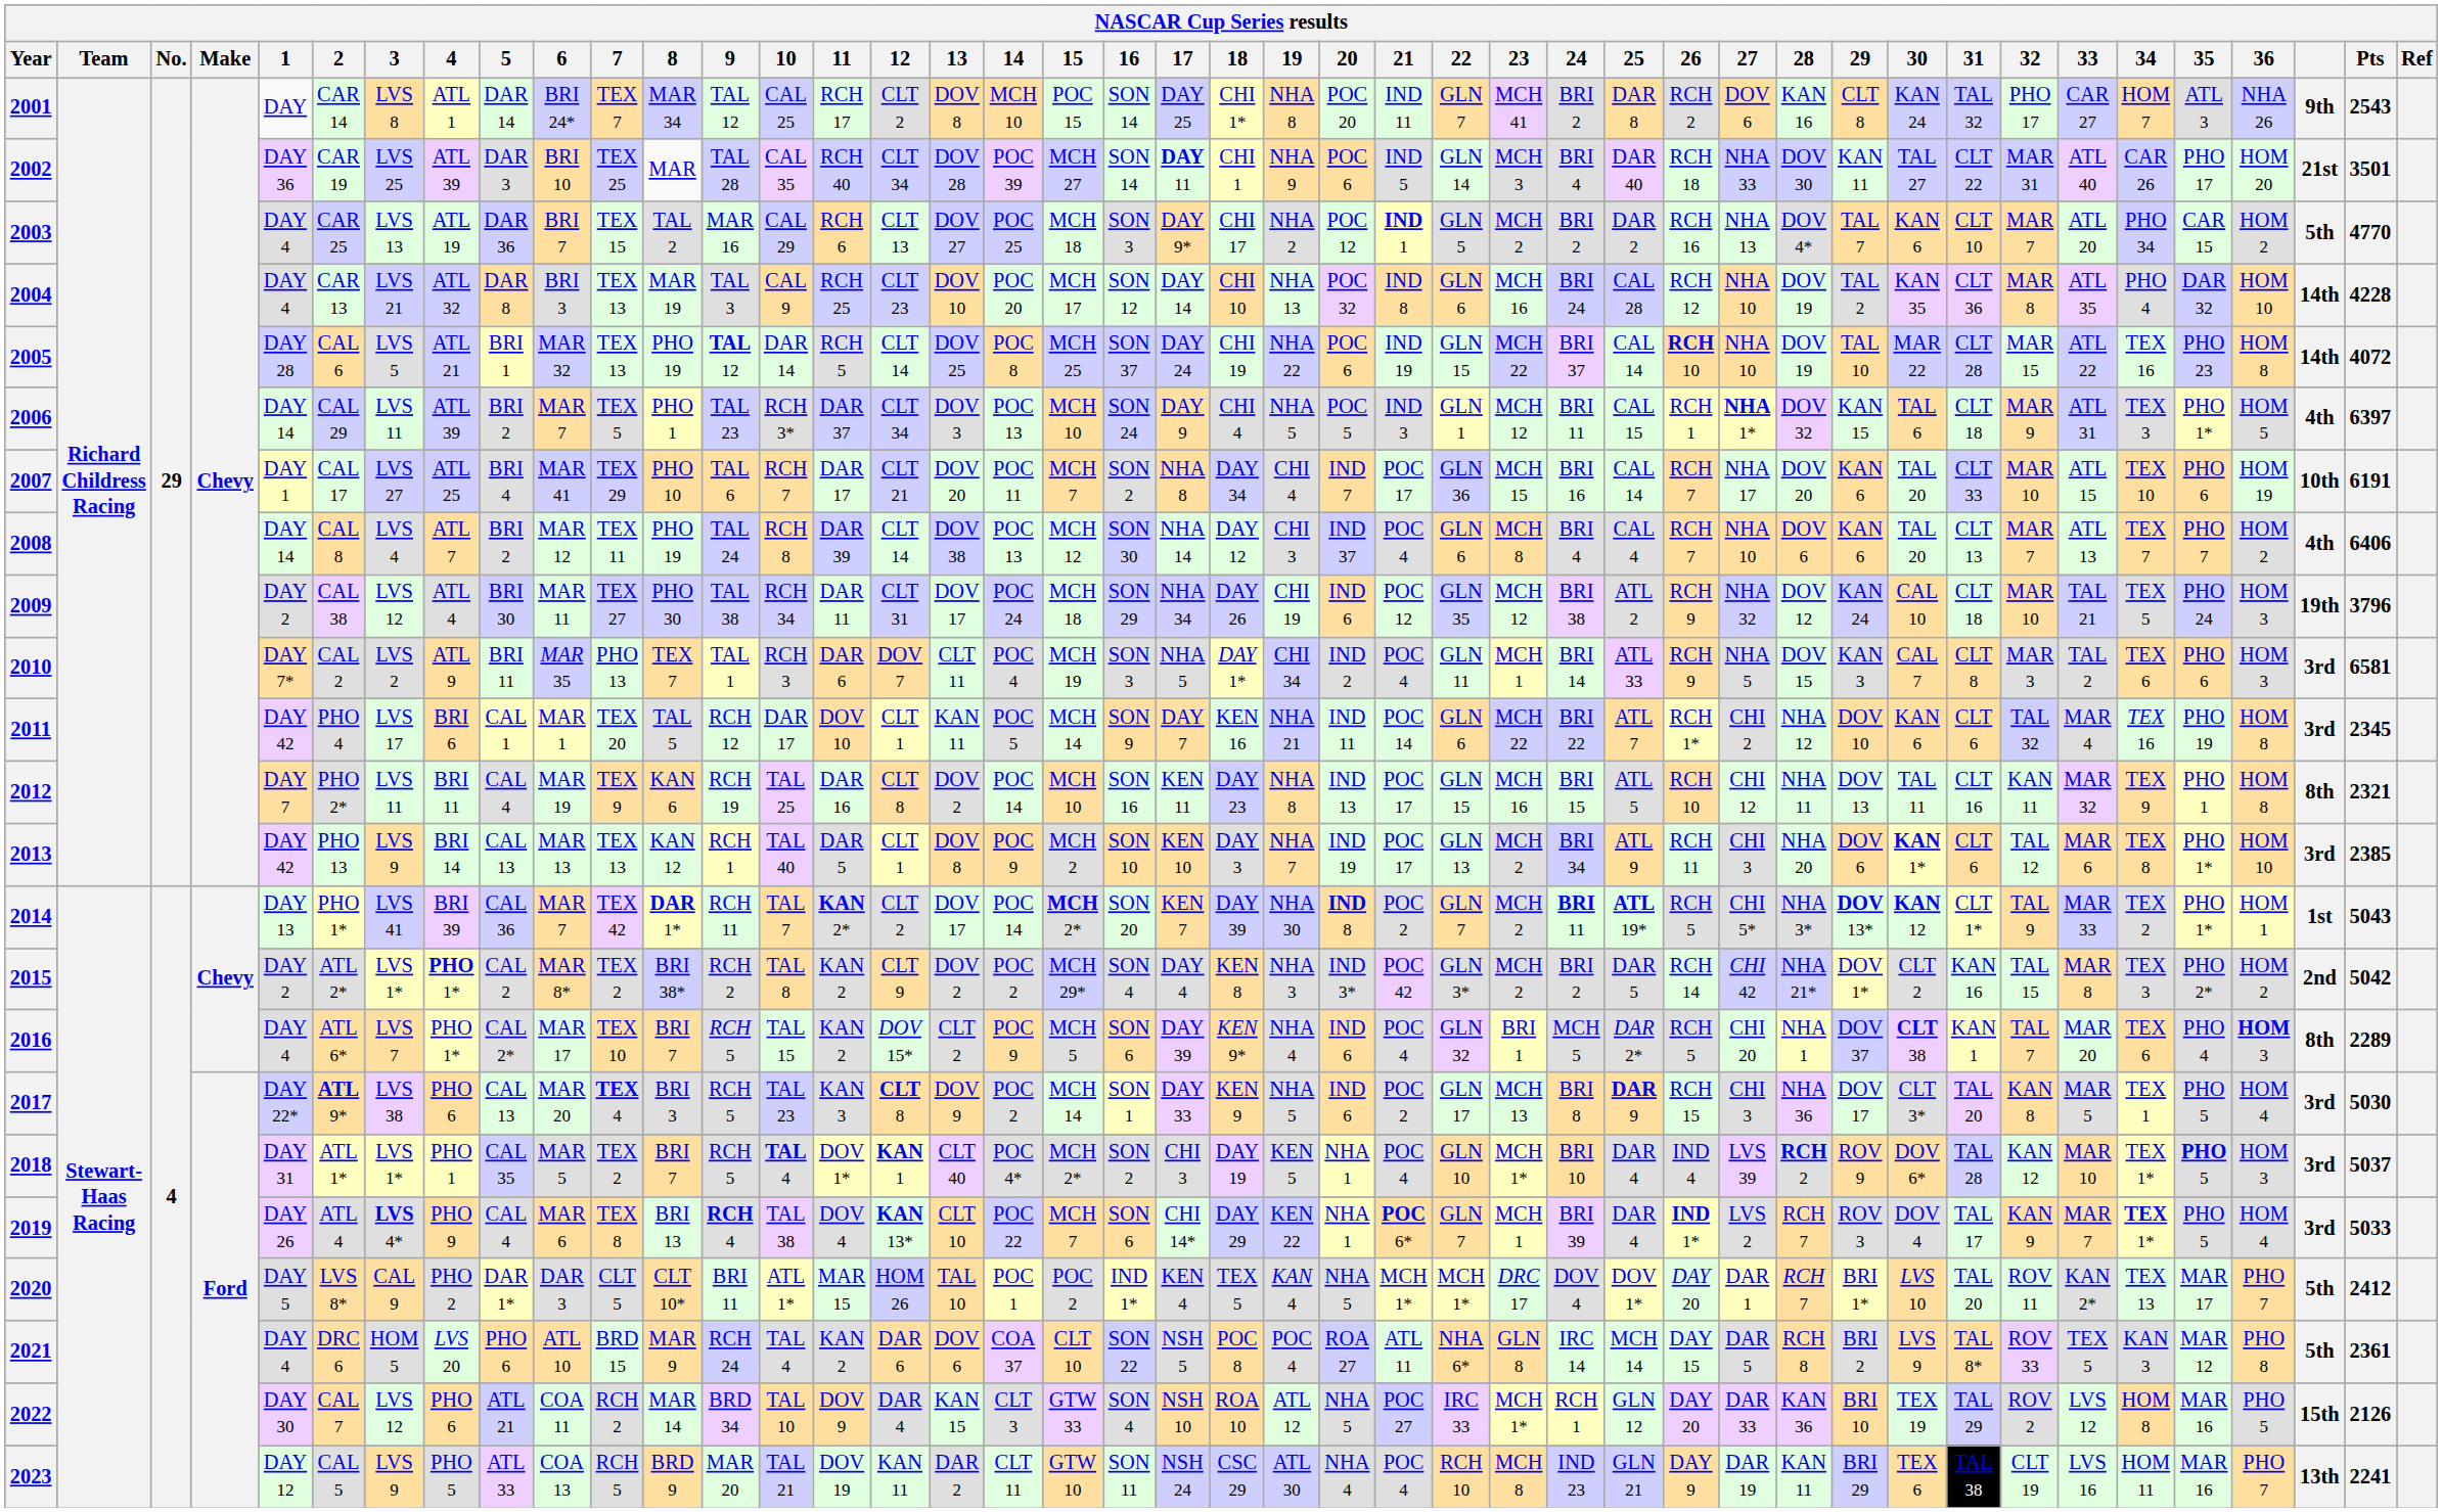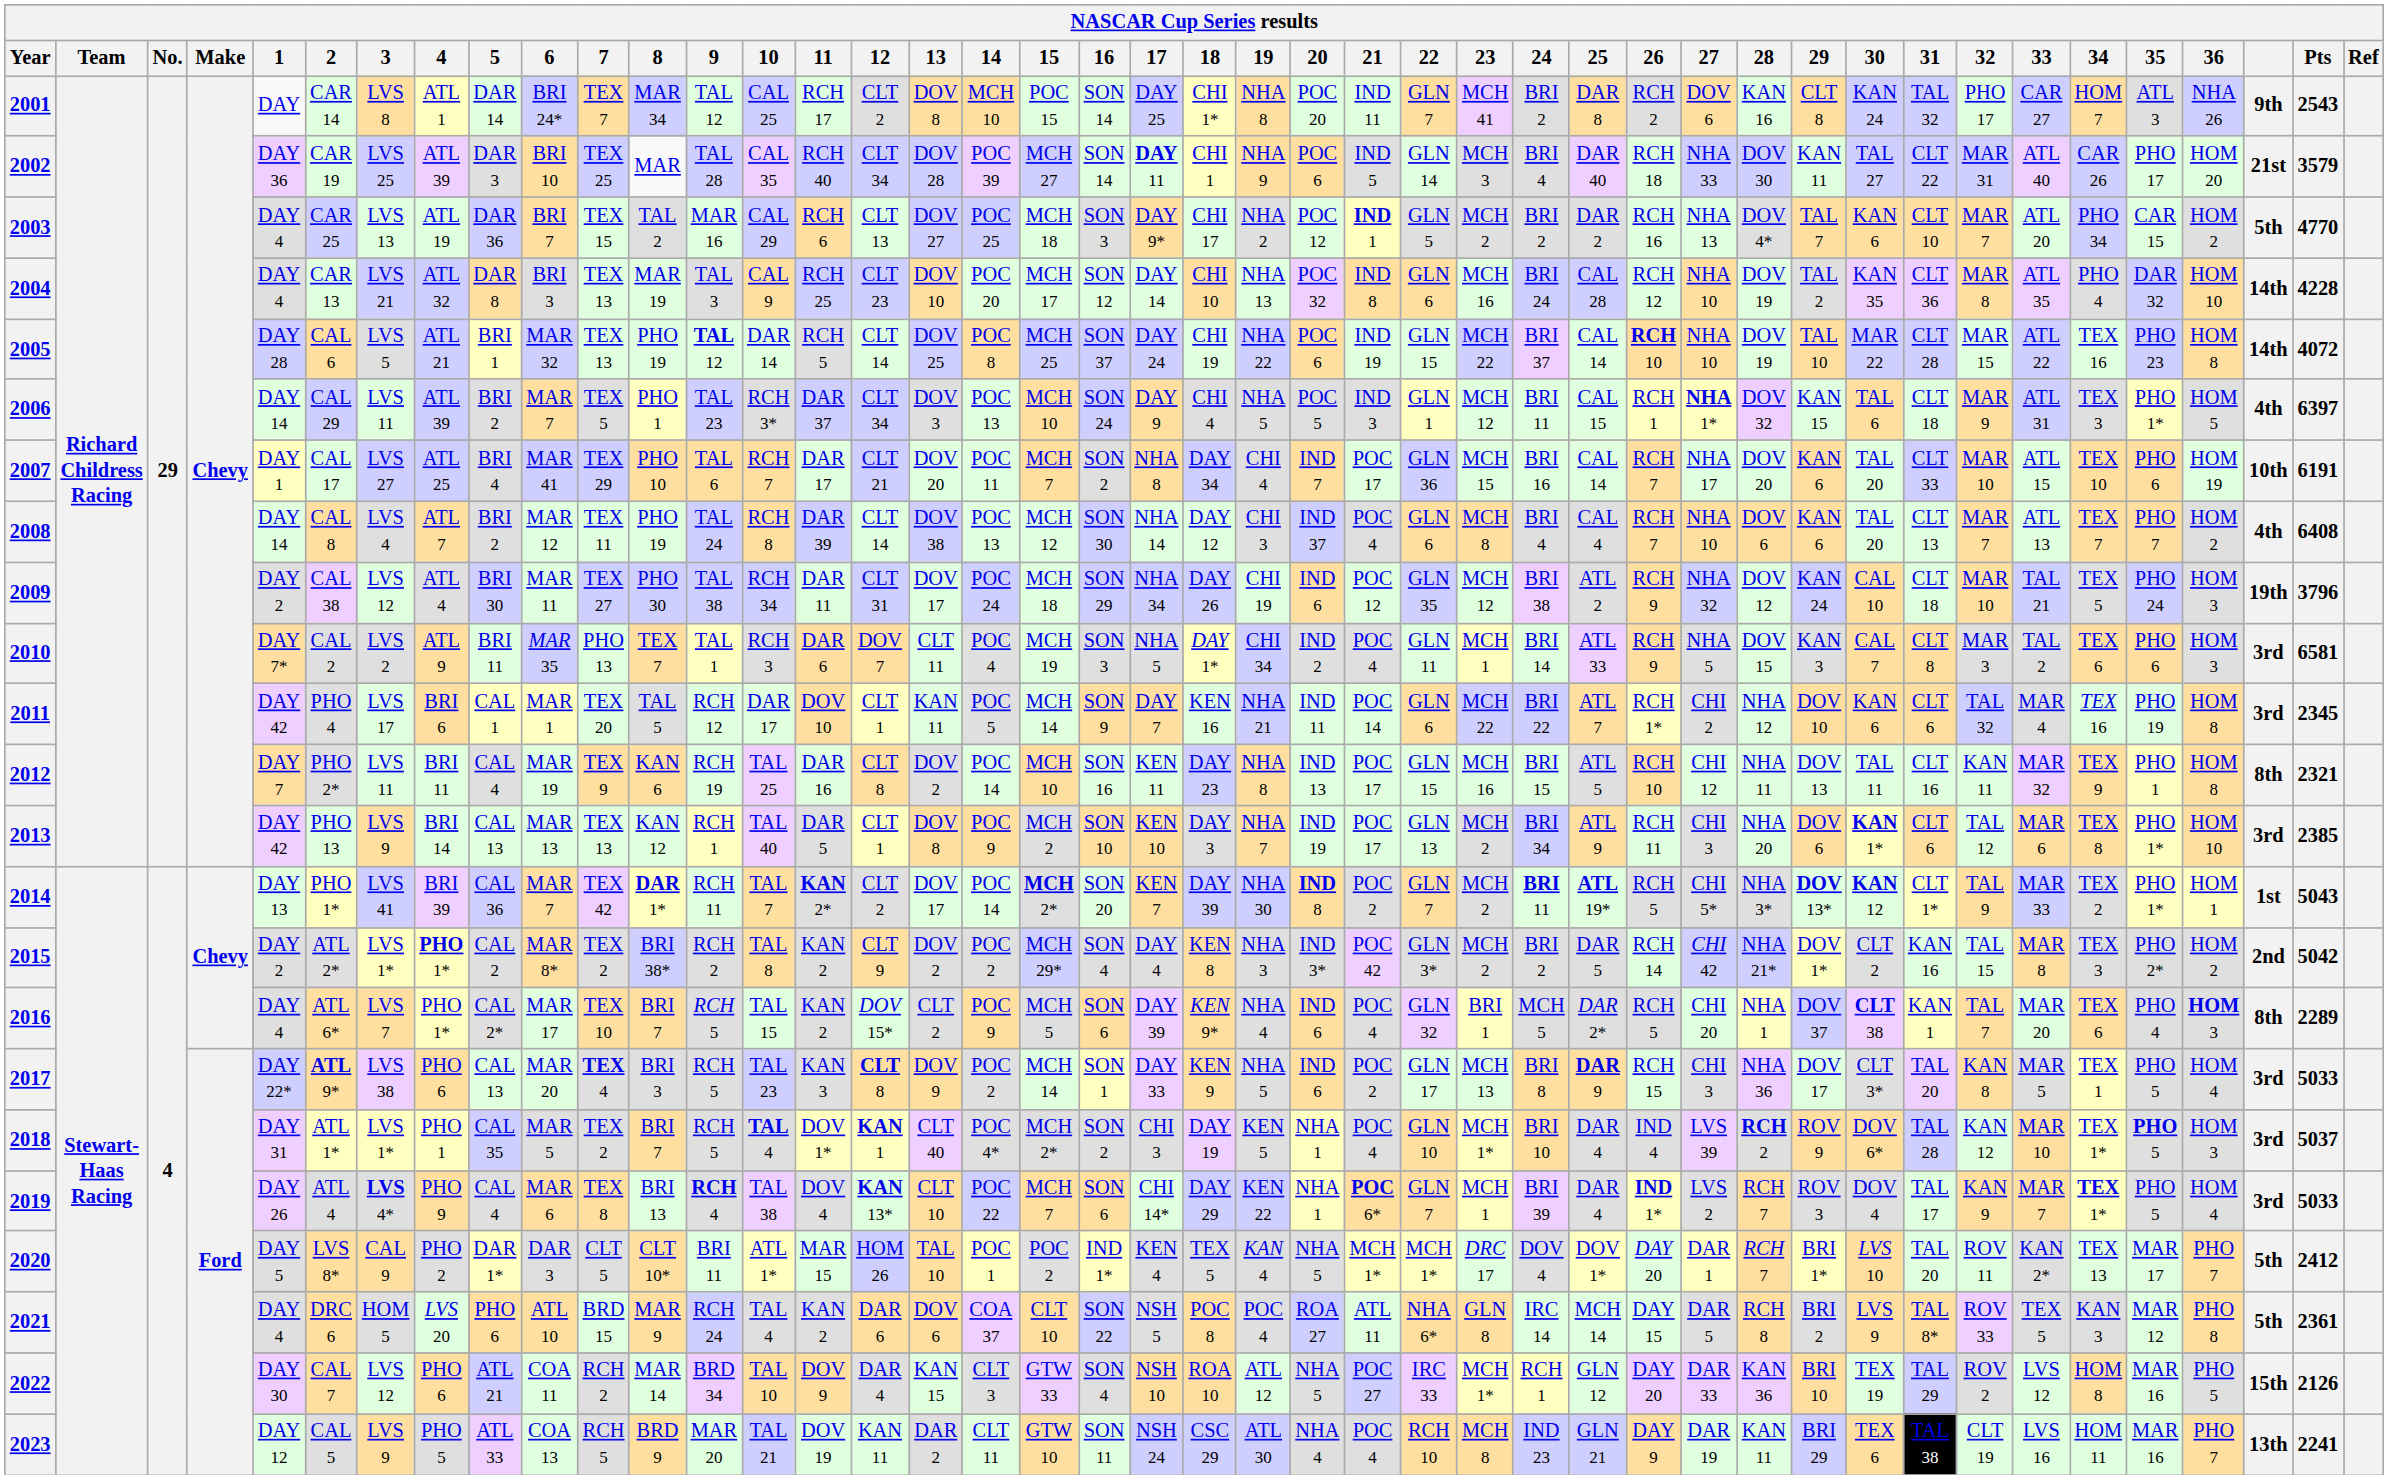2002 | Pts: 3501 -> 3579
2008 | Pts: 6406 -> 6408
2017 | Pts: 5030 -> 5033
